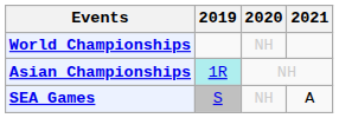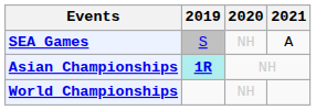rows swapped: SEA Games <-> World Championships
Asian Championships | 2019: normal -> bold
